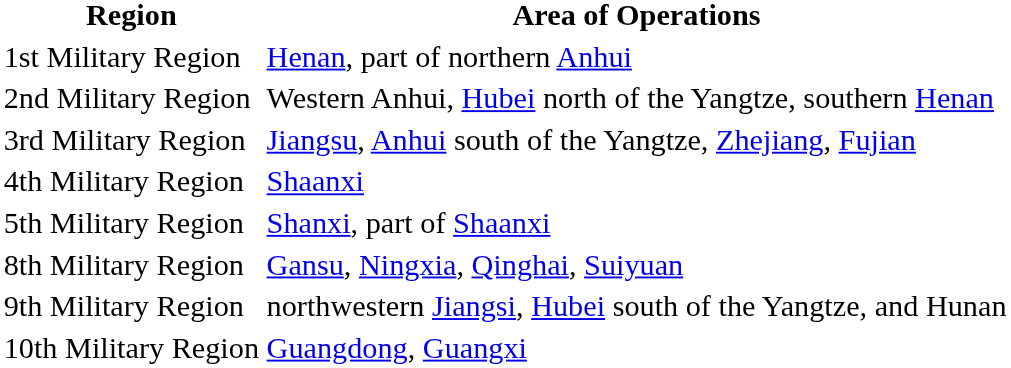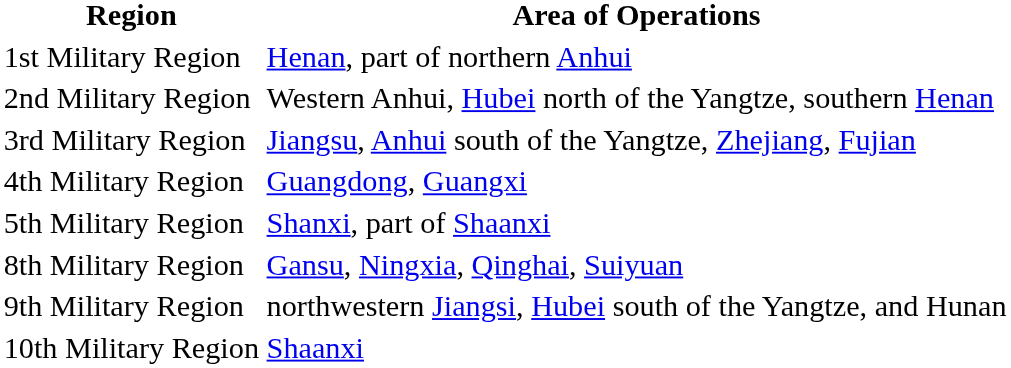4th Military Region | Area of Operations: Shaanxi -> Guangdong, Guangxi
10th Military Region | Area of Operations: Guangdong, Guangxi -> Shaanxi
